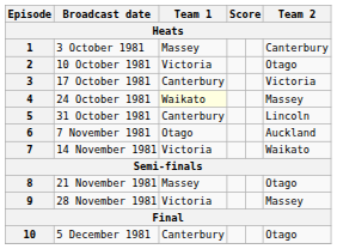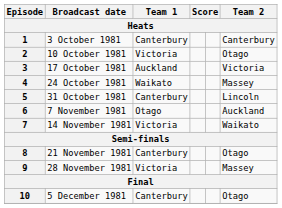1 | Team 1: Massey -> Canterbury
3 | Team 1: Canterbury -> Auckland
4 | Team 1: lightyellow background -> no background
8 | Team 1: Massey -> Canterbury
